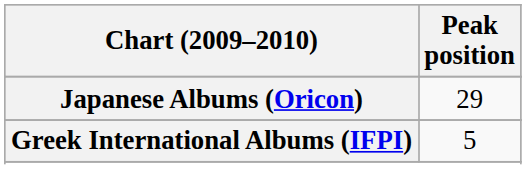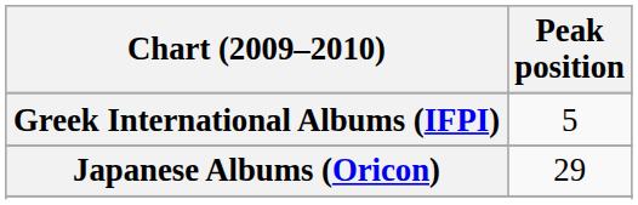rows swapped: Greek International Albums (IFPI) <-> Japanese Albums (Oricon)
